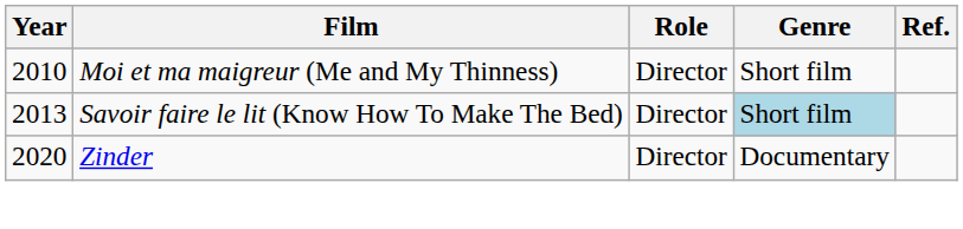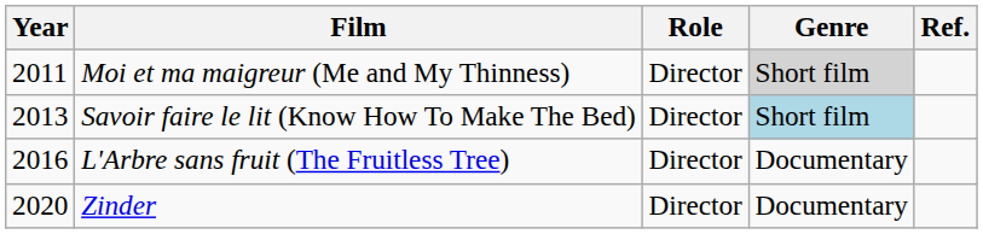Moi et ma maigreur (Me and My Thinness) | Year: 2010 -> 2011
Moi et ma maigreur (Me and My Thinness) | Genre: no background -> lightgrey background
+ row: 2016 | L'Arbre sans fruit (The Fruitless Tree) | Director | Documentary
